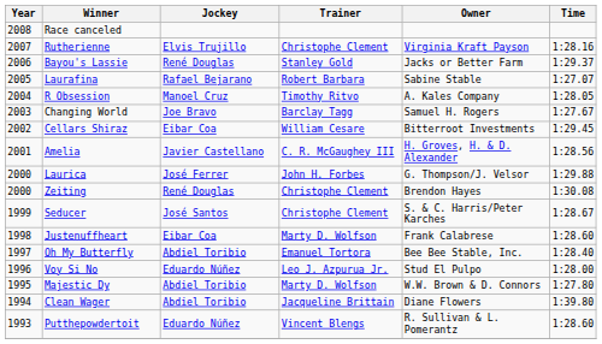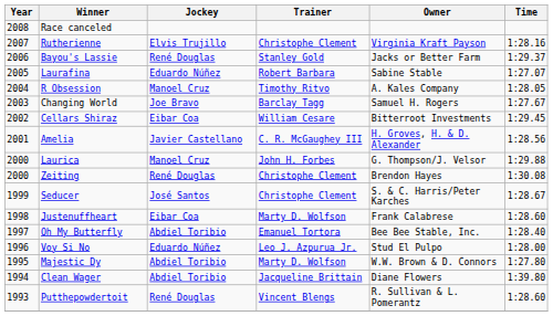Laurafina | Jockey: Rafael Bejarano -> Eduardo Núñez
Laurica | Jockey: José Ferrer -> Manoel Cruz
Putthepowdertoit | Jockey: Eduardo Núñez -> René Douglas
